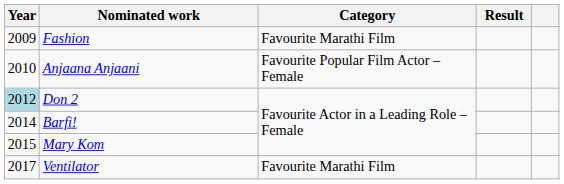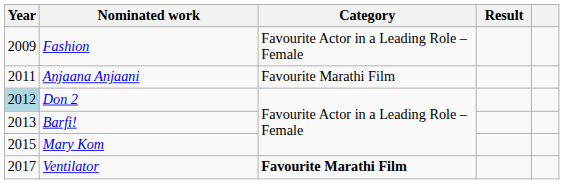Fashion | Category: Favourite Marathi Film -> Favourite Actor in a Leading Role – Female
Anjaana Anjaani | Year: 2010 -> 2011
Anjaana Anjaani | Category: Favourite Popular Film Actor – Female -> Favourite Marathi Film
Barfi! | Year: 2014 -> 2013
Ventilator | Category: normal -> bold
